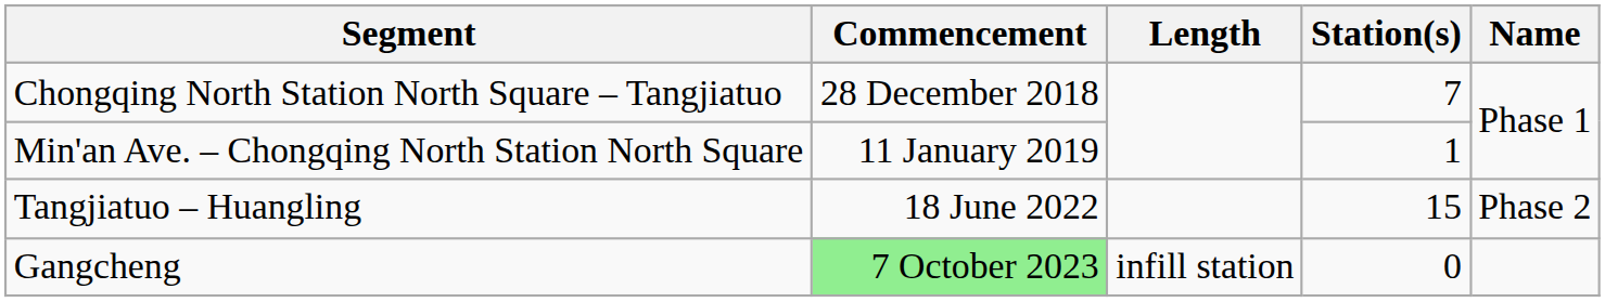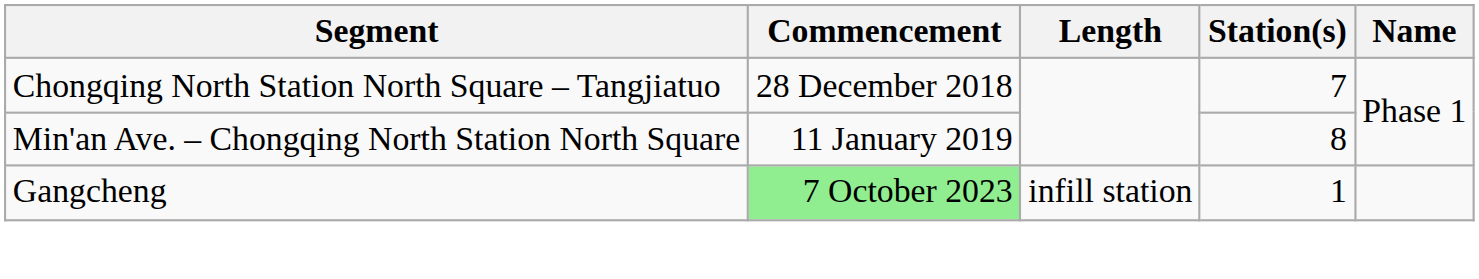Min'an Ave. – Chongqing North Station North Square | Station(s): 1 -> 8
- row: Tangjiatuo – Huangling | 18 June 2022 | 15 | Phase 2
Gangcheng | Station(s): 0 -> 1
